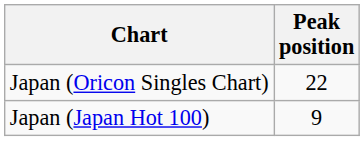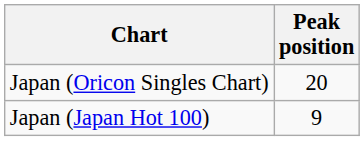Japan (Oricon Singles Chart) | Peak position: 22 -> 20
